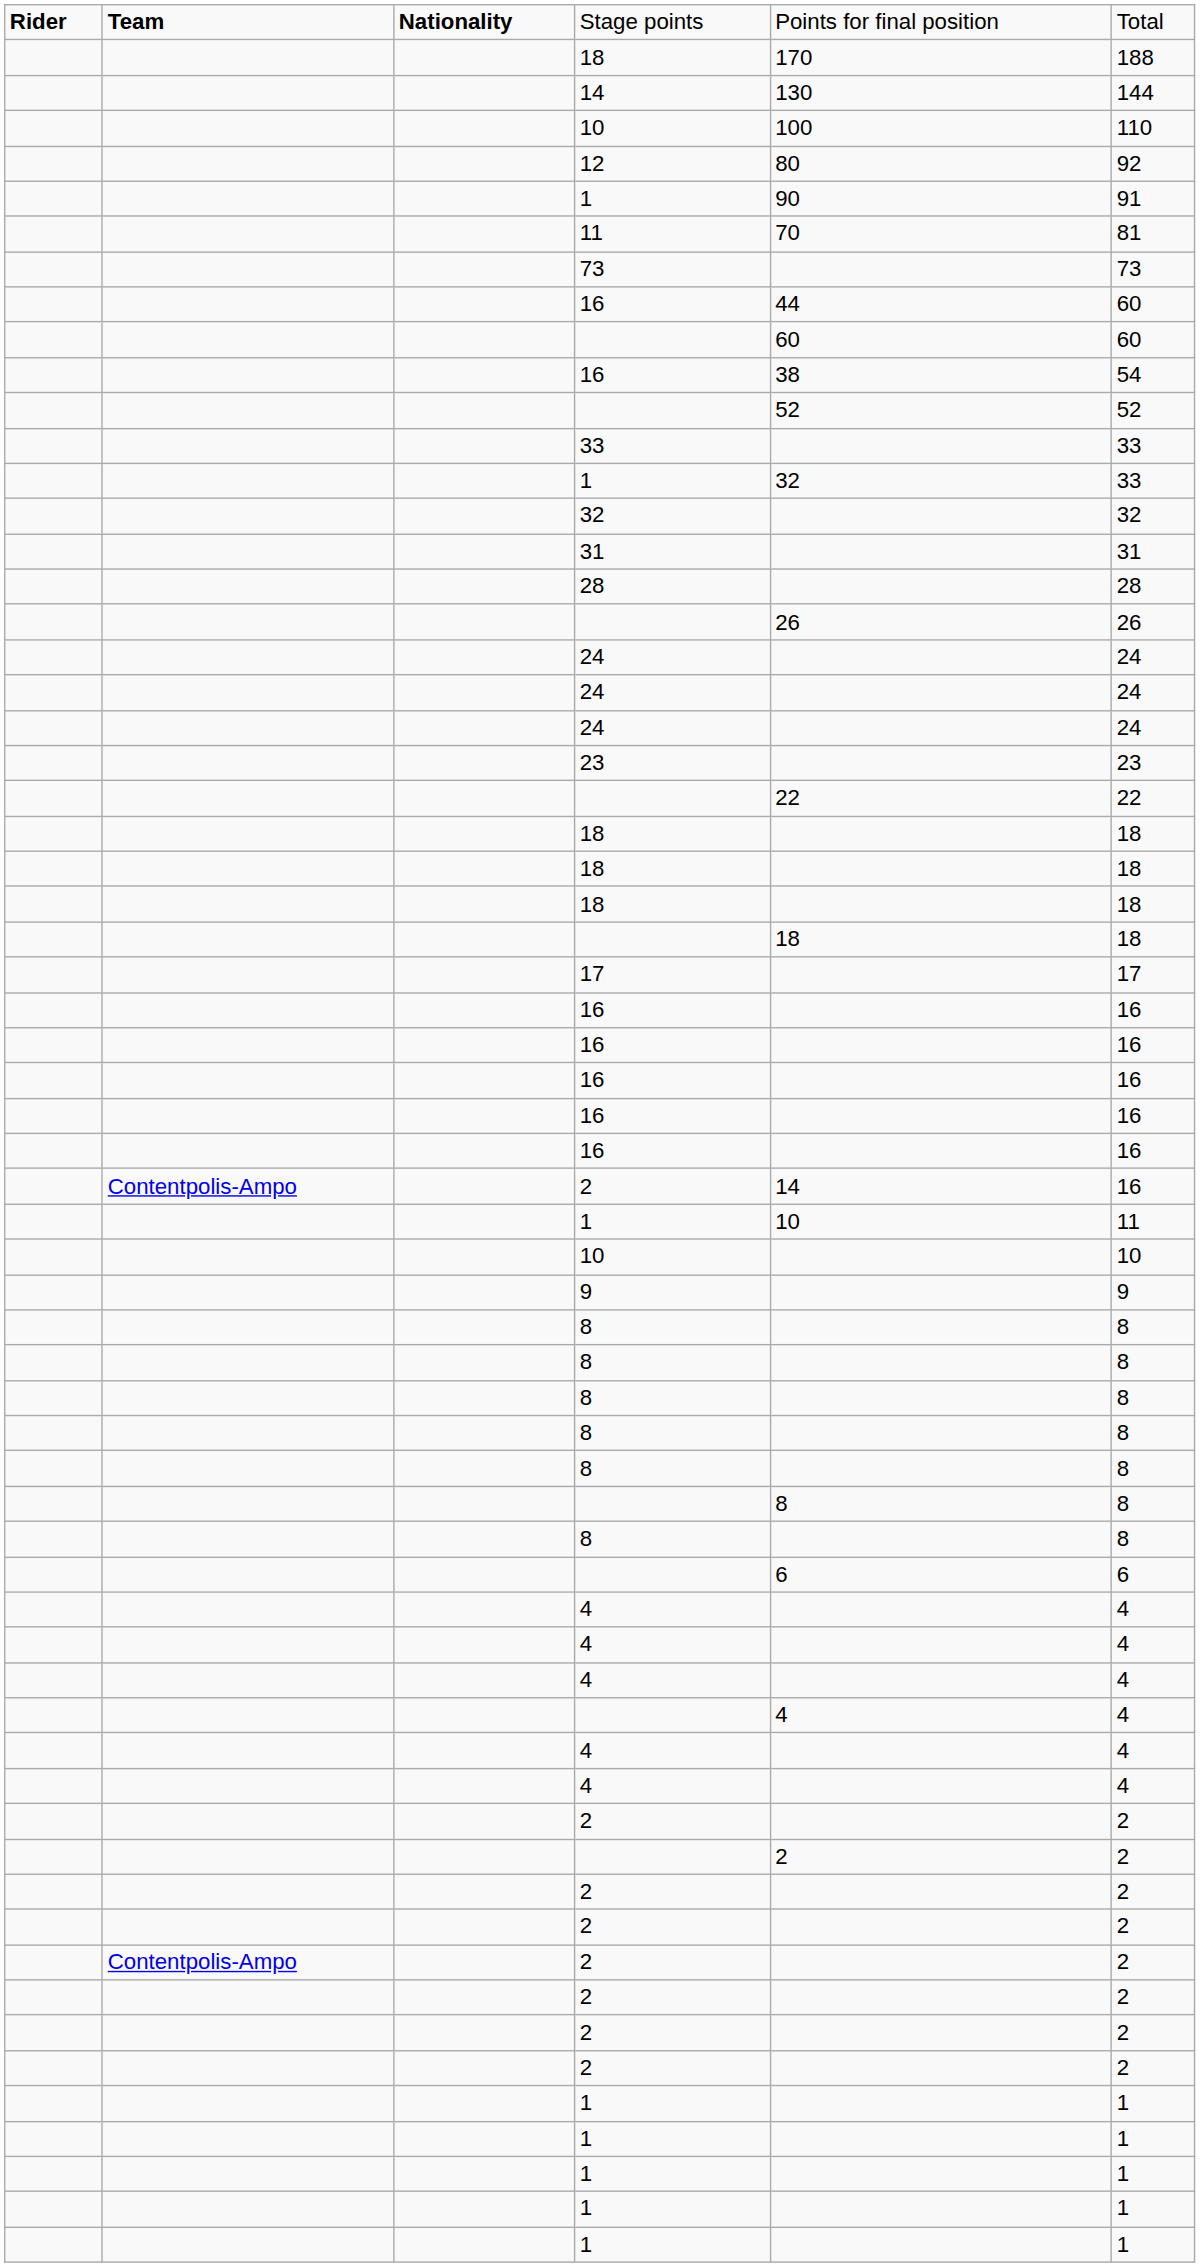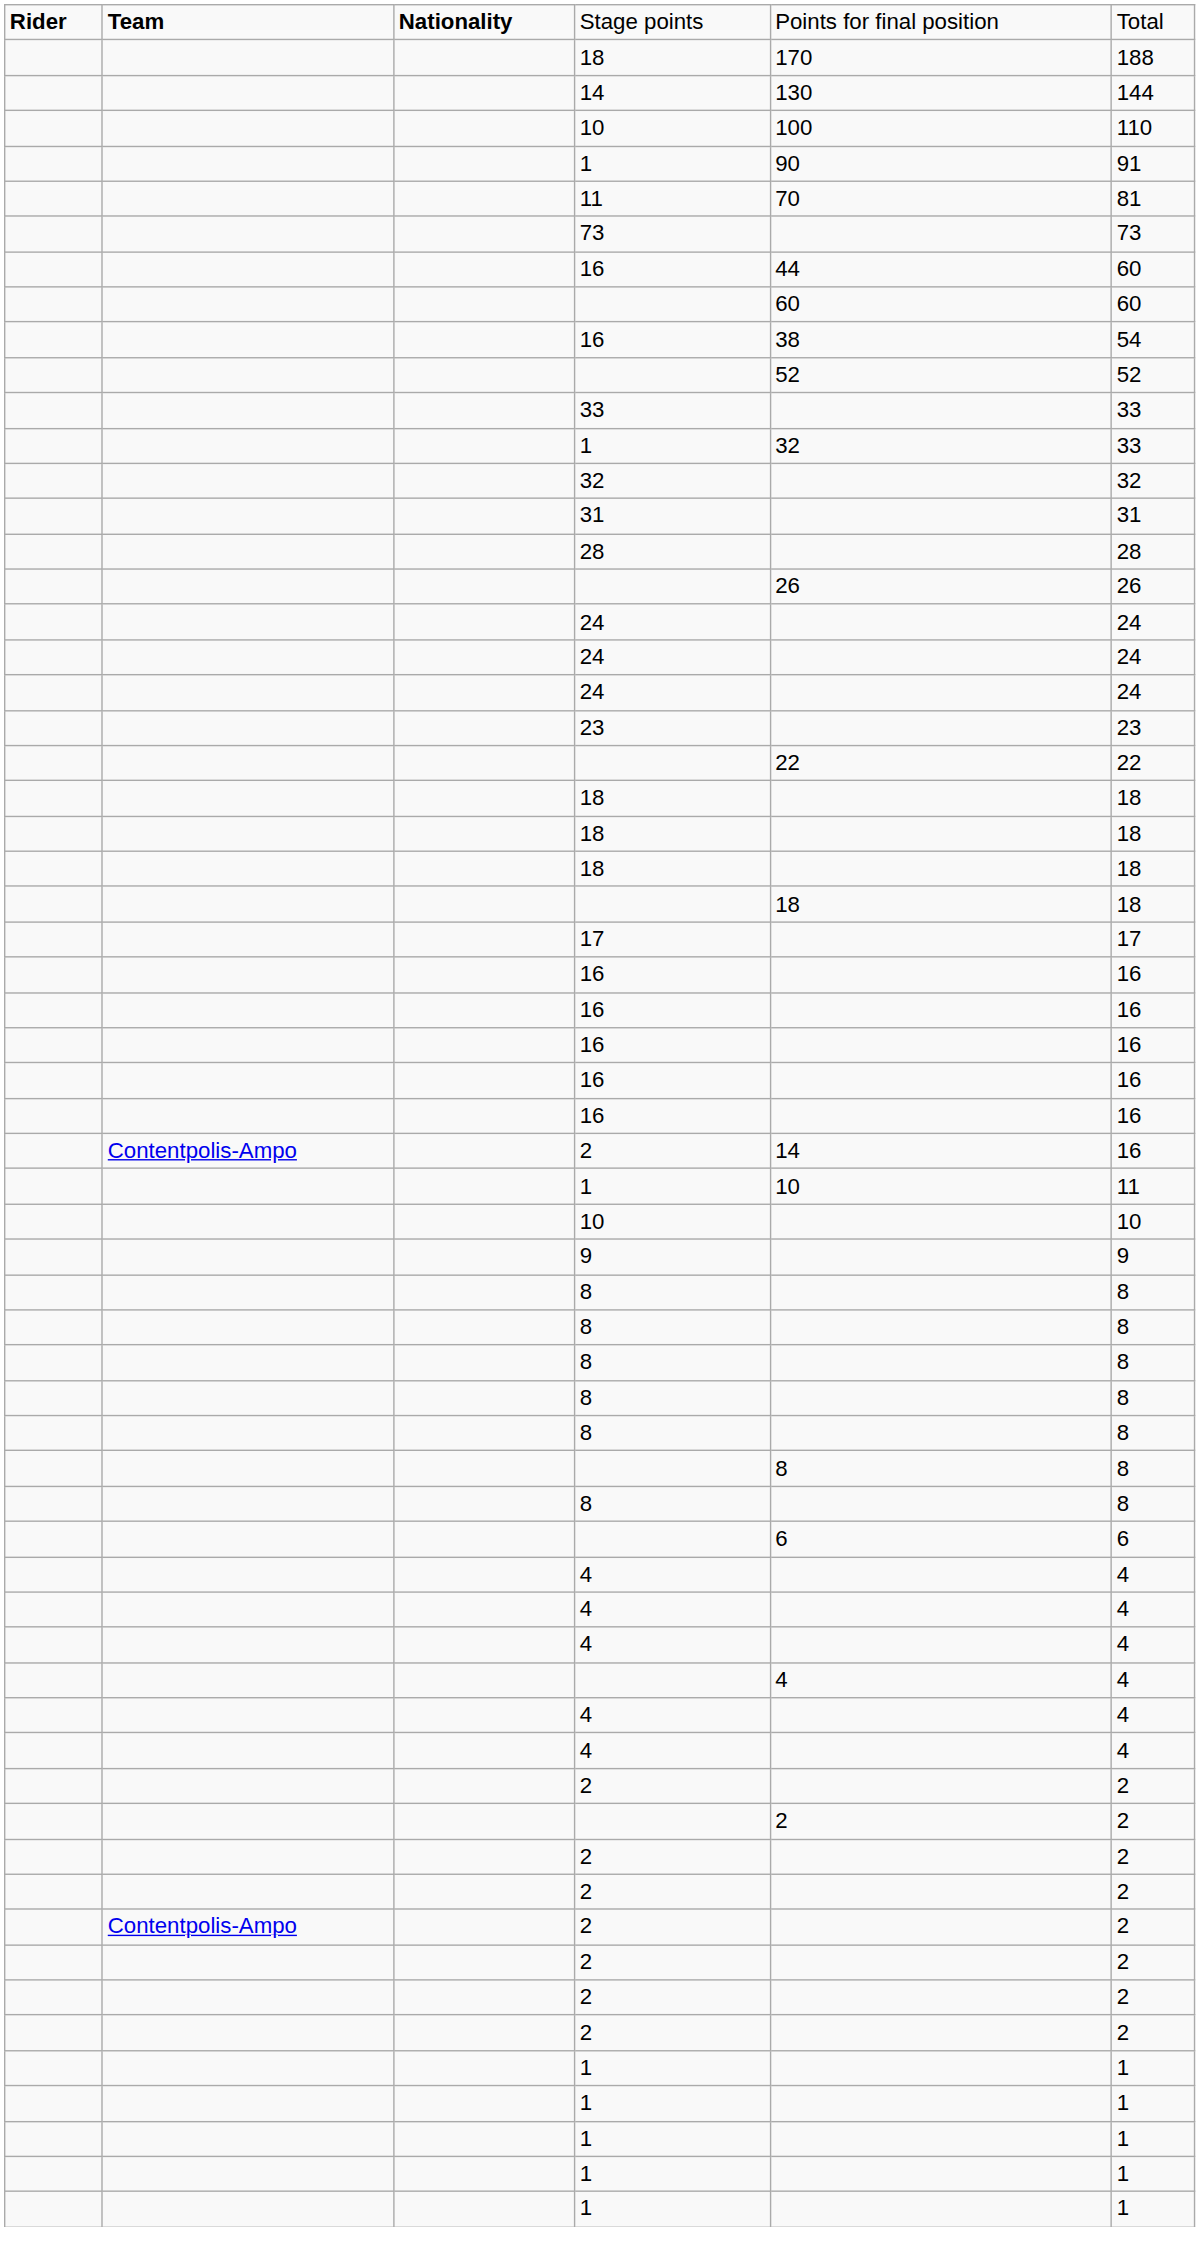- row: 12 | 80 | 92
